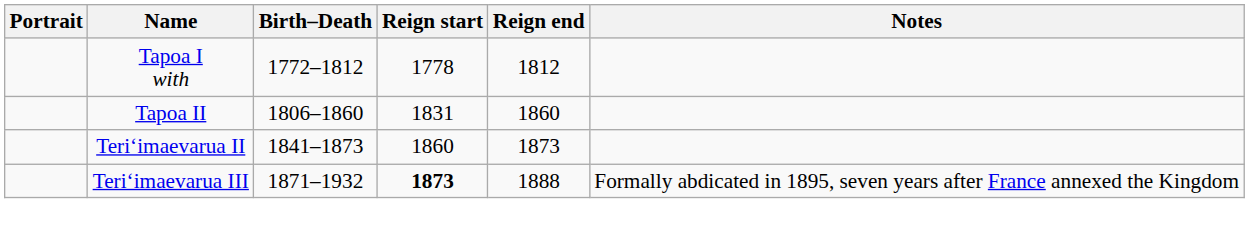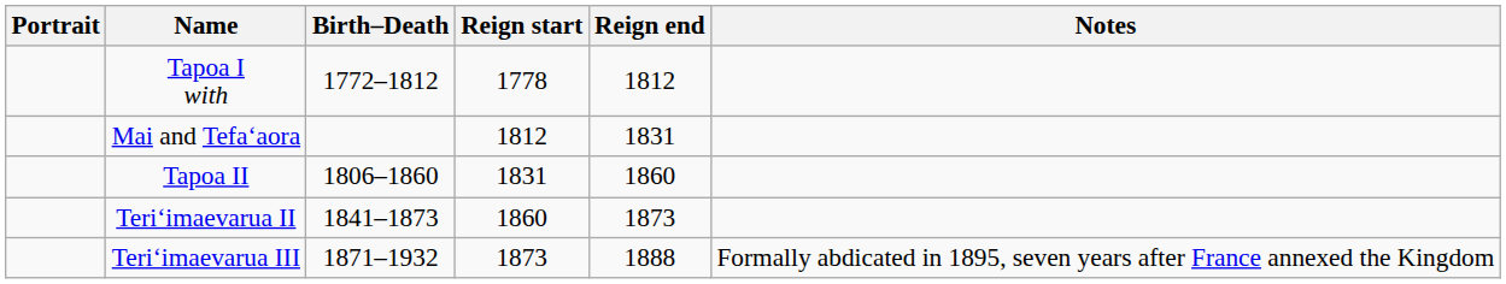+ row: Mai and Tefaʻaora | 1812 | 1831
Teriʻimaevarua III | Reign start: bold -> normal
